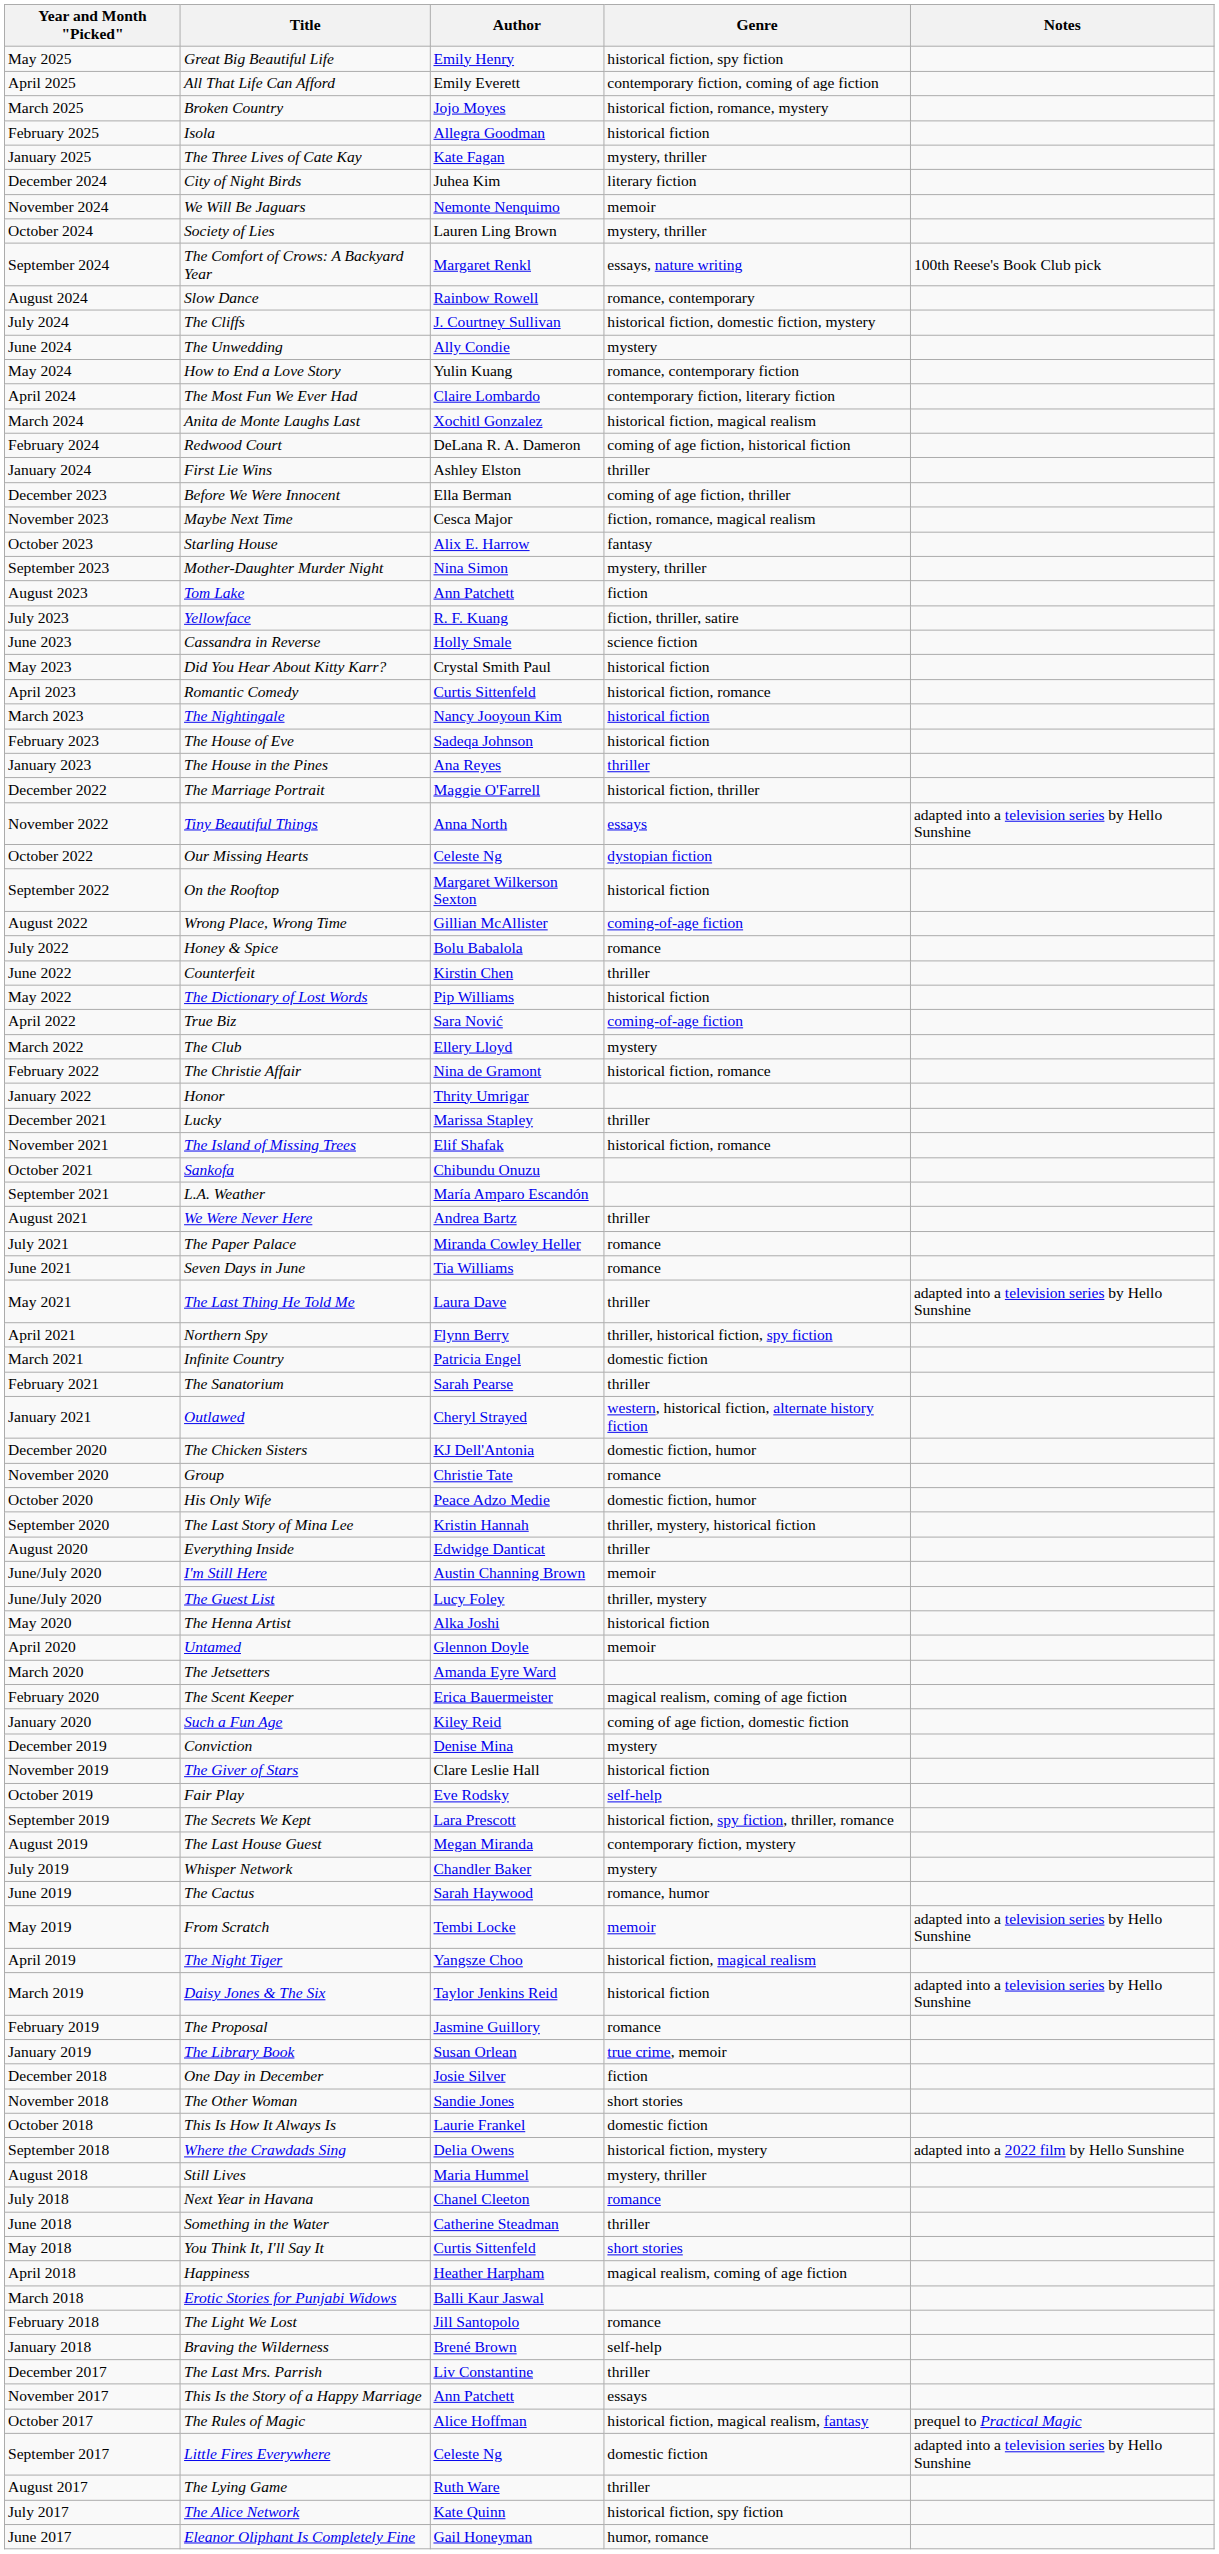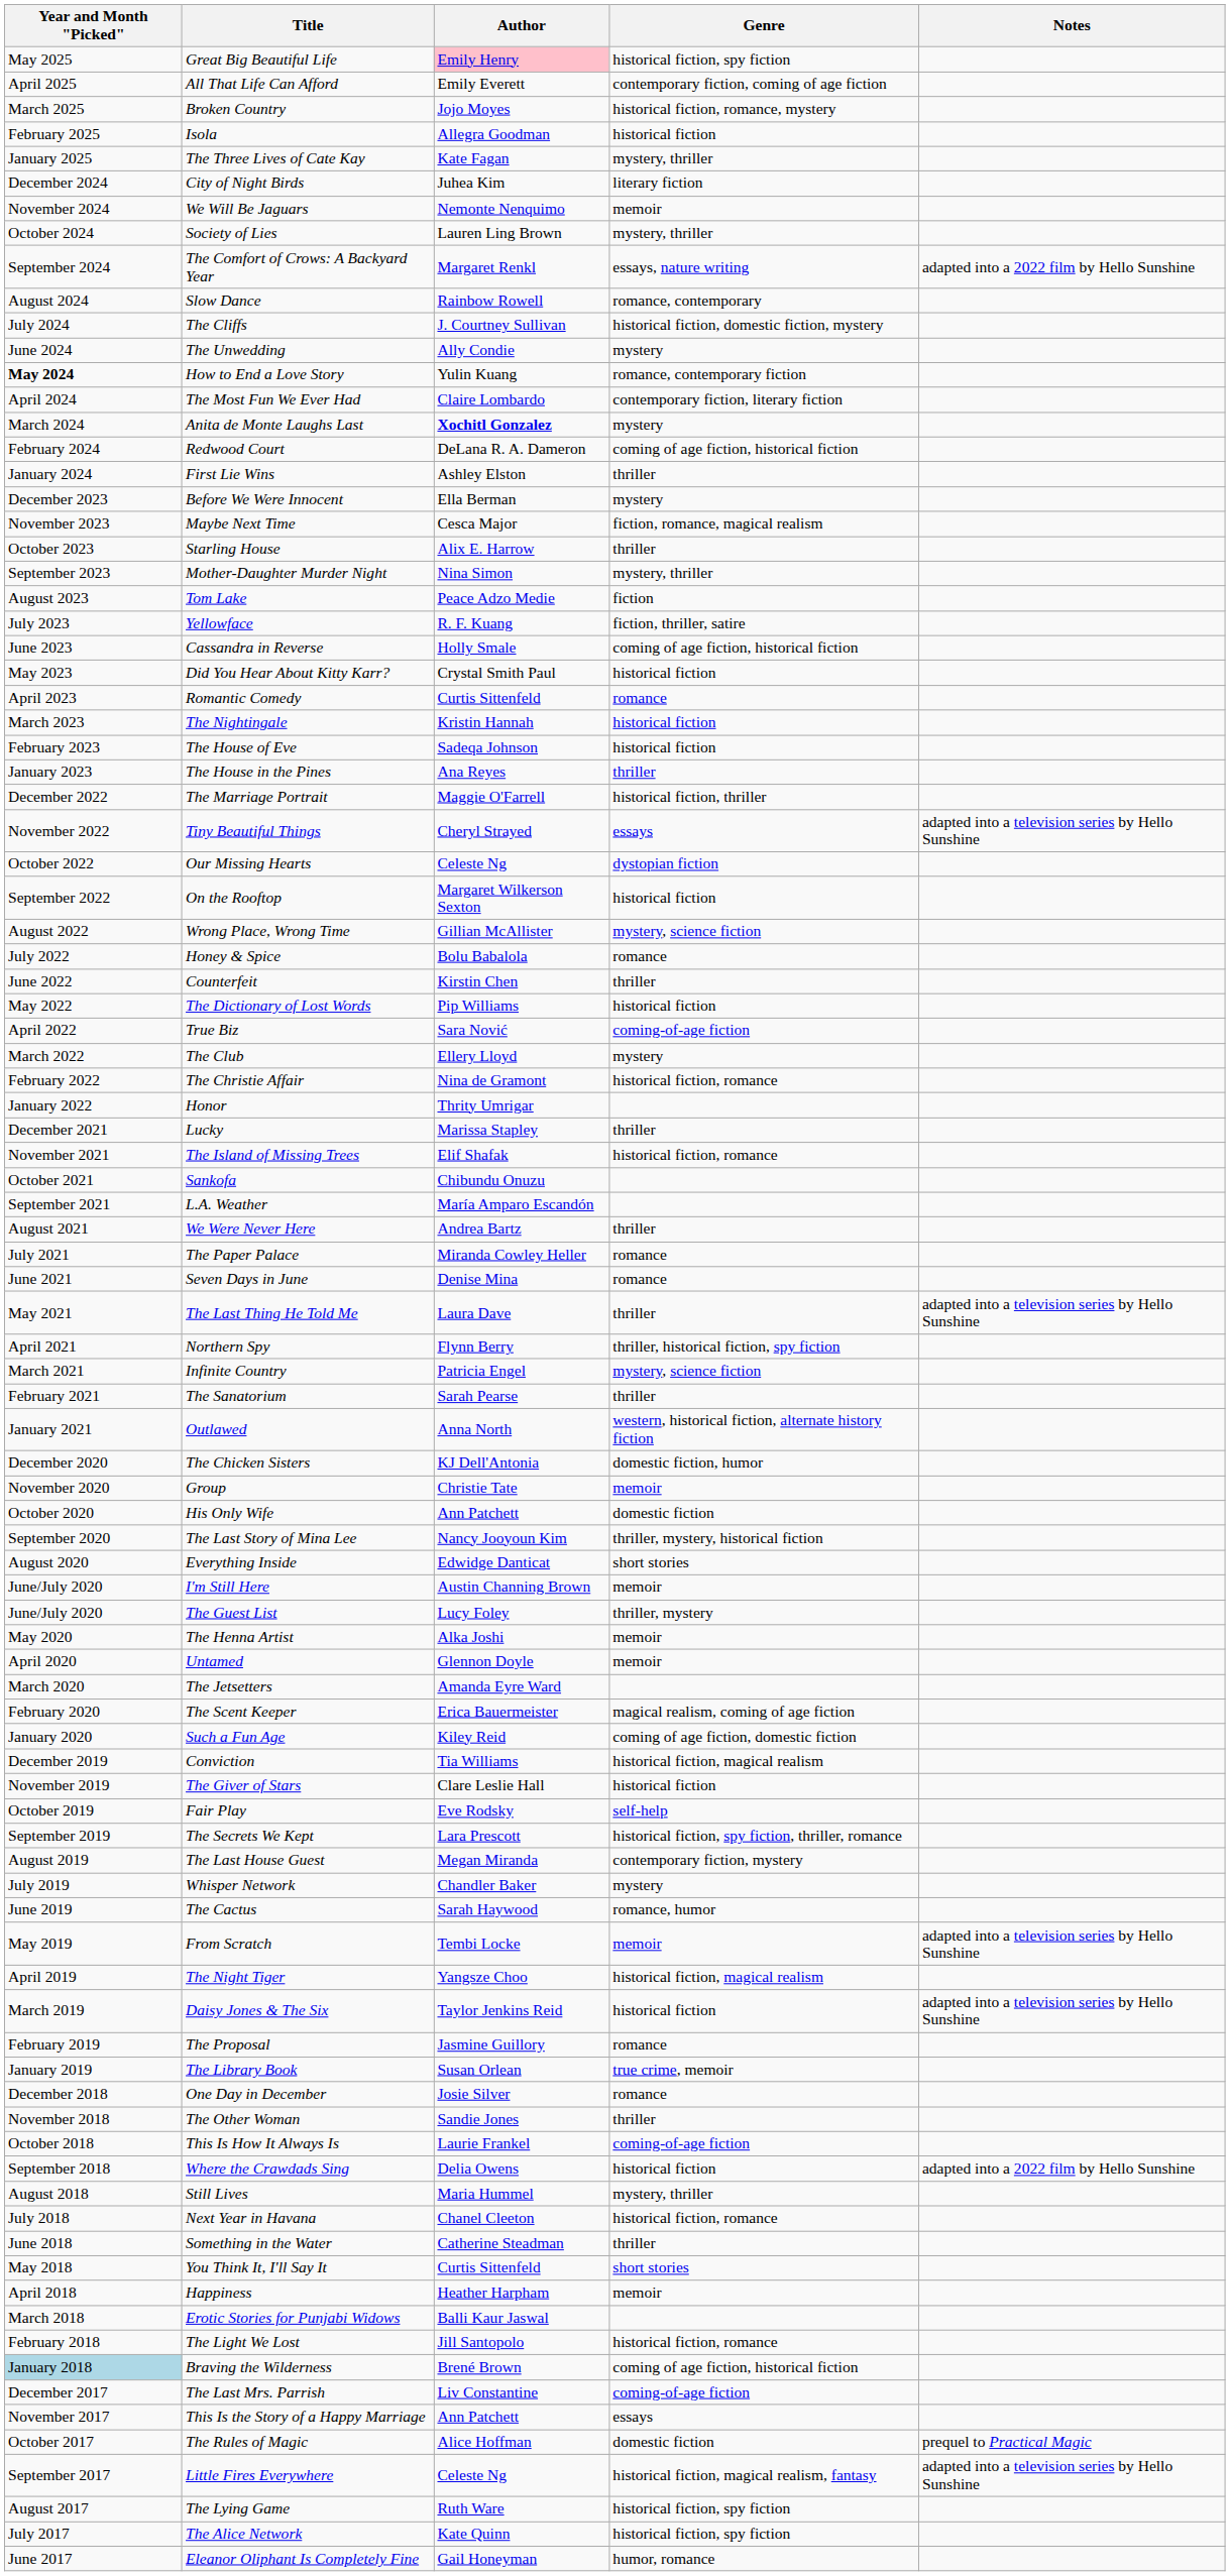Great Big Beautiful Life | Author: no background -> pink background
The Comfort of Crows: A Backyard Year | Notes: 100th Reese's Book Club pick -> adapted into a 2022 film by Hello Sunshine
How to End a Love Story | Year and Month "Picked": normal -> bold
Anita de Monte Laughs Last | Author: normal -> bold
Anita de Monte Laughs Last | Genre: historical fiction, magical realism -> mystery
Before We Were Innocent | Genre: coming of age fiction, thriller -> mystery
Starling House | Genre: fantasy -> thriller
Tom Lake | Author: Ann Patchett -> Peace Adzo Medie
Cassandra in Reverse | Genre: science fiction -> coming of age fiction, historical fiction
Romantic Comedy | Genre: historical fiction, romance -> romance
The Nightingale | Author: Nancy Jooyoun Kim -> Kristin Hannah
Tiny Beautiful Things | Author: Anna North -> Cheryl Strayed
Wrong Place, Wrong Time | Genre: coming-of-age fiction -> mystery, science fiction
Seven Days in June | Author: Tia Williams -> Denise Mina
Infinite Country | Genre: domestic fiction -> mystery, science fiction
Outlawed | Author: Cheryl Strayed -> Anna North
Group | Genre: romance -> memoir
His Only Wife | Author: Peace Adzo Medie -> Ann Patchett
His Only Wife | Genre: domestic fiction, humor -> domestic fiction
The Last Story of Mina Lee | Author: Kristin Hannah -> Nancy Jooyoun Kim
Everything Inside | Genre: thriller -> short stories
The Henna Artist | Genre: historical fiction -> memoir
Conviction | Author: Denise Mina -> Tia Williams
Conviction | Genre: mystery -> historical fiction, magical realism
One Day in December | Genre: fiction -> romance
The Other Woman | Genre: short stories -> thriller
This Is How It Always Is | Genre: domestic fiction -> coming-of-age fiction
Where the Crawdads Sing | Genre: historical fiction, mystery -> historical fiction
Next Year in Havana | Genre: romance -> historical fiction, romance
Happiness | Genre: magical realism, coming of age fiction -> memoir
The Light We Lost | Genre: romance -> historical fiction, romance
Braving the Wilderness | Year and Month "Picked": no background -> lightblue background
Braving the Wilderness | Genre: self-help -> coming of age fiction, historical fiction
The Last Mrs. Parrish | Genre: thriller -> coming-of-age fiction
The Rules of Magic | Genre: historical fiction, magical realism, fantasy -> domestic fiction
Little Fires Everywhere | Genre: domestic fiction -> historical fiction, magical realism, fantasy
The Lying Game | Genre: thriller -> historical fiction, spy fiction
